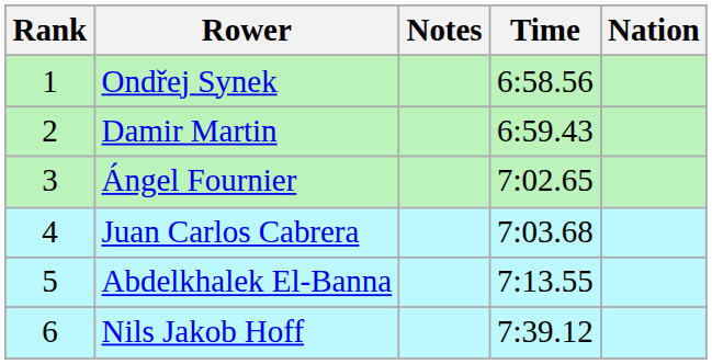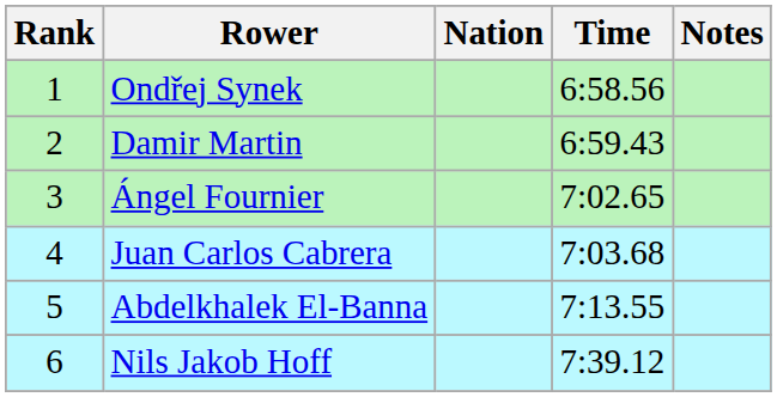columns swapped: Nation <-> Notes
